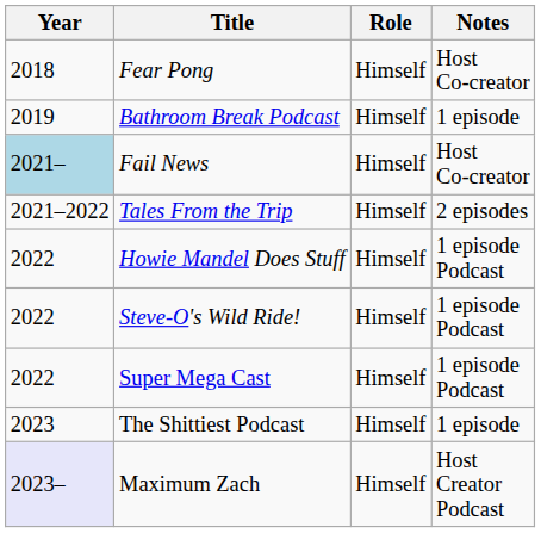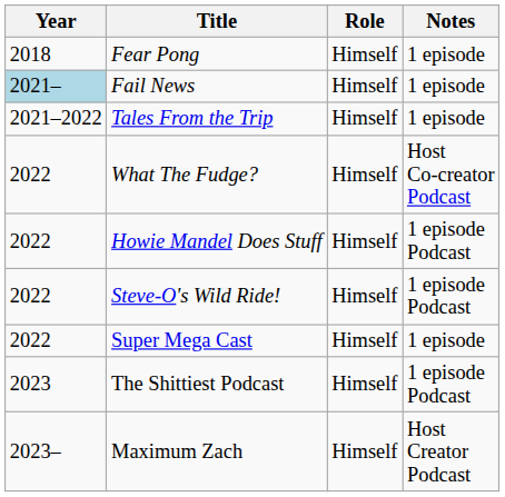Fear Pong | Notes: Host Co-creator -> 1 episode
- row: 2019 | Bathroom Break Podcast | Himself | 1 episode
Fail News | Notes: Host Co-creator -> 1 episode
Tales From the Trip | Notes: 2 episodes -> 1 episode
+ row: 2022 | What The Fudge? | Himself | Host Co-creator Podcast
Super Mega Cast | Notes: 1 episode Podcast -> 1 episode
The Shittiest Podcast | Notes: 1 episode -> 1 episode Podcast
Maximum Zach | Year: lavender background -> no background
